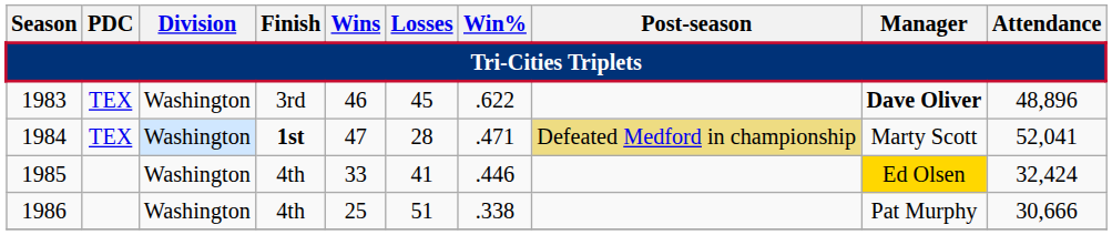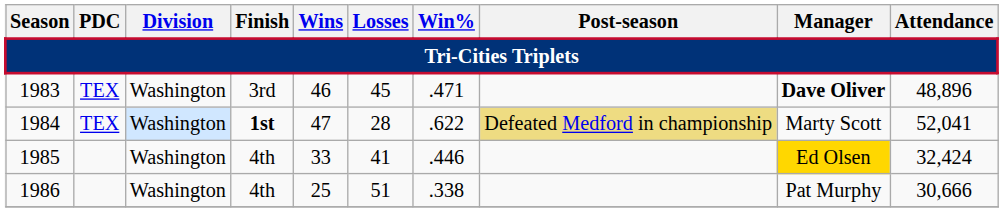1983 | Win%: .622 -> .471
1984 | Win%: .471 -> .622
